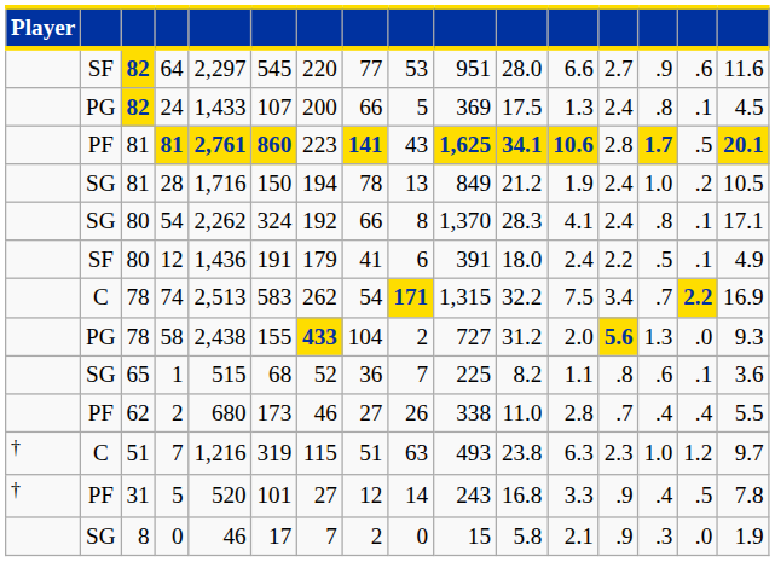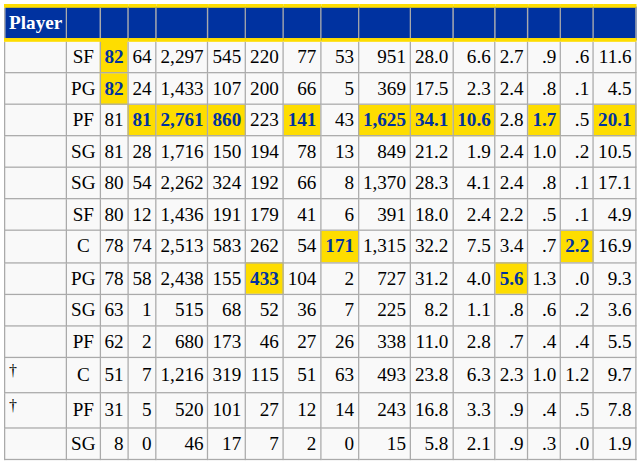24 | column 12: 1.3 -> 2.3
58 | column 12: 2.0 -> 4.0
1 | column 3: 65 -> 63
1 | column 15: .1 -> .2
